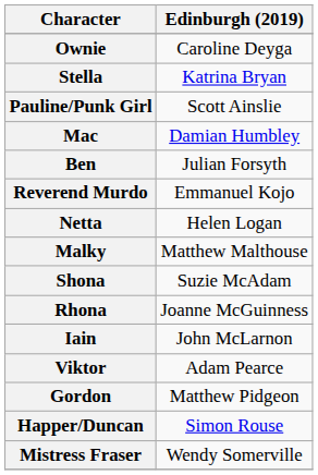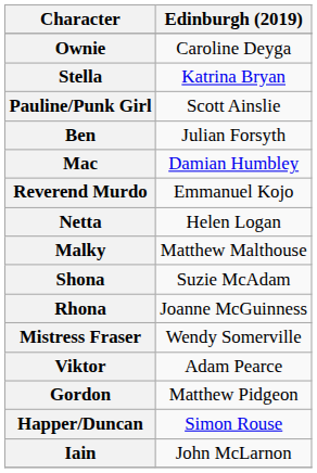rows swapped: Ben <-> Mac
rows swapped: Iain <-> Mistress Fraser
